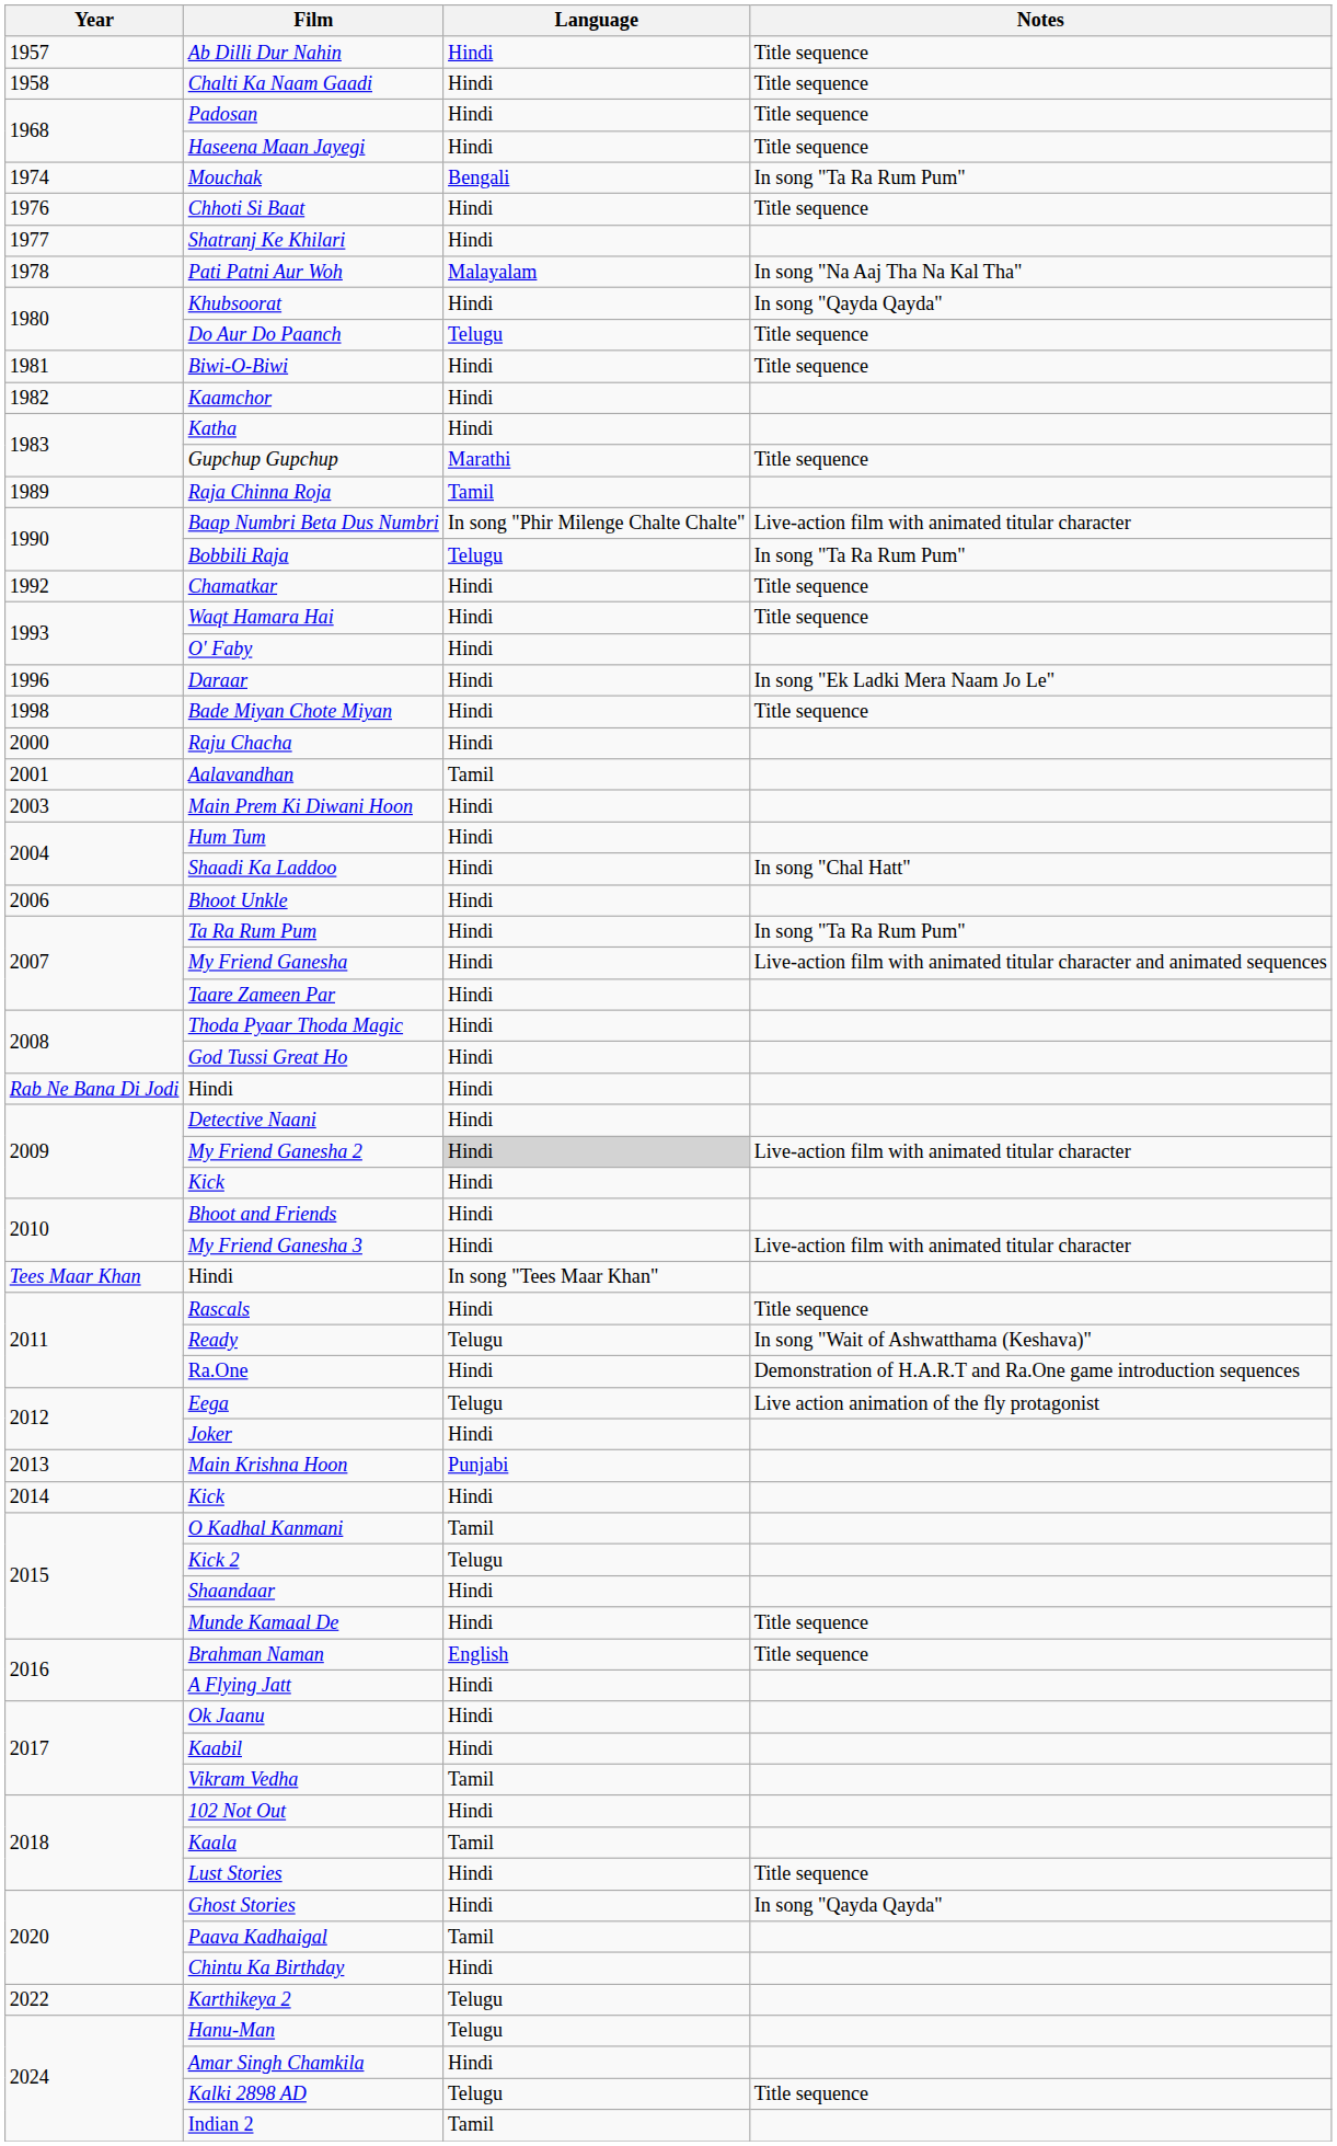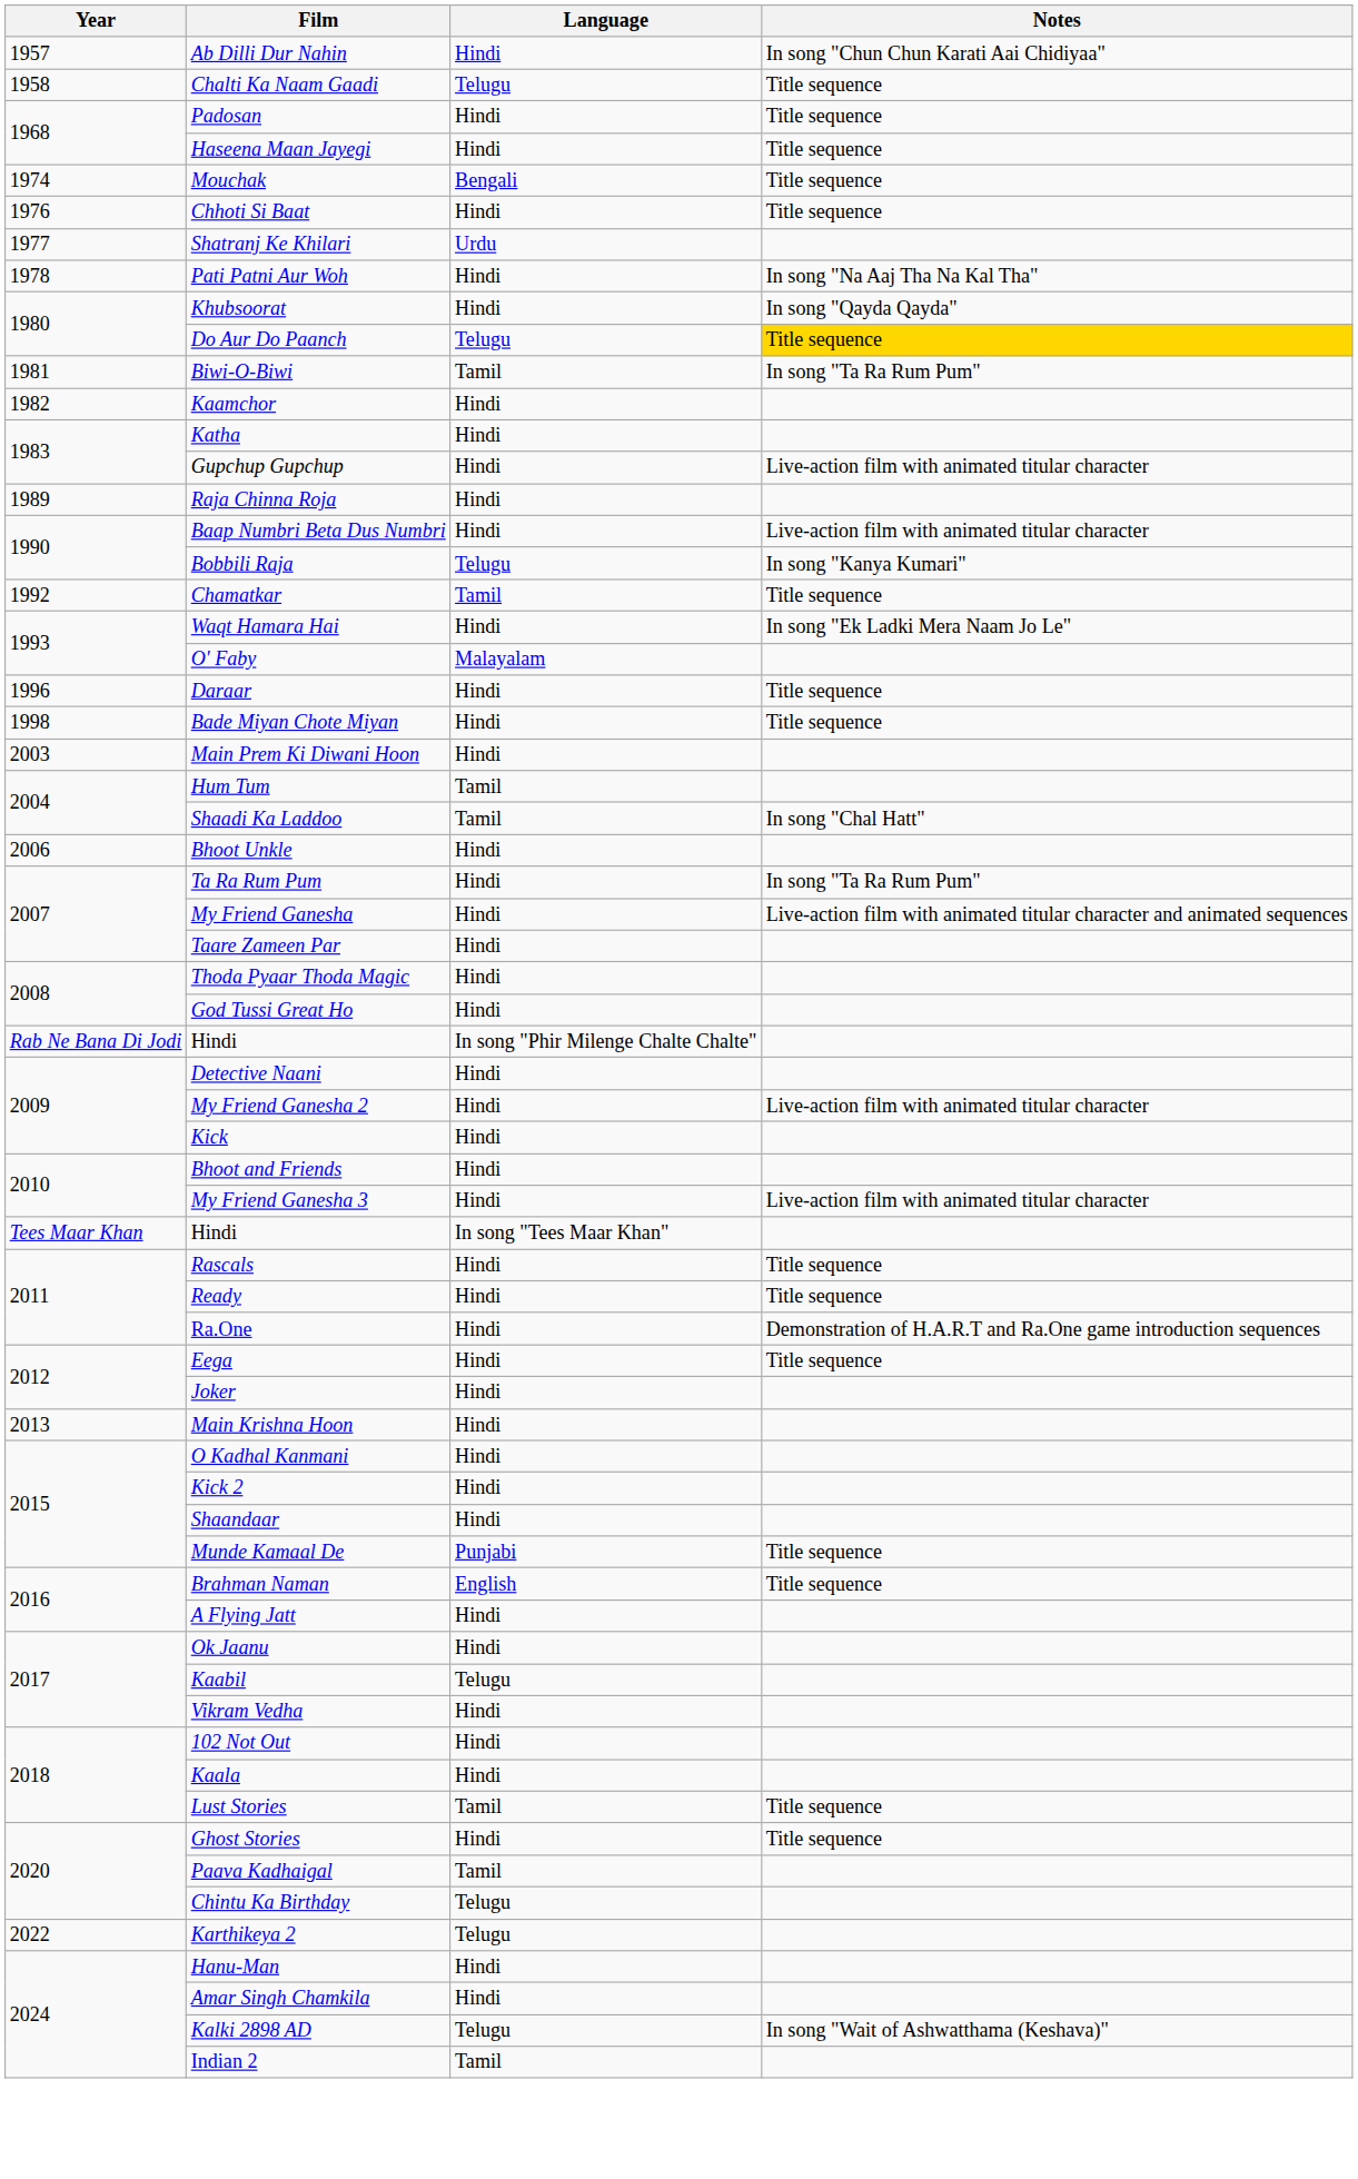Ab Dilli Dur Nahin | Notes: Title sequence -> In song "Chun Chun Karati Aai Chidiyaa"
Chalti Ka Naam Gaadi | Language: Hindi -> Telugu
Mouchak | Notes: In song "Ta Ra Rum Pum" -> Title sequence
Shatranj Ke Khilari | Language: Hindi -> Urdu
Pati Patni Aur Woh | Language: Malayalam -> Hindi
Do Aur Do Paanch | Notes: no background -> gold background
Biwi-O-Biwi | Language: Hindi -> Tamil
Biwi-O-Biwi | Notes: Title sequence -> In song "Ta Ra Rum Pum"
Gupchup Gupchup | Language: Marathi -> Hindi
Gupchup Gupchup | Notes: Title sequence -> Live-action film with animated titular character
Raja Chinna Roja | Language: Tamil -> Hindi
Baap Numbri Beta Dus Numbri | Language: In song "Phir Milenge Chalte Chalte" -> Hindi
Bobbili Raja | Notes: In song "Ta Ra Rum Pum" -> In song "Kanya Kumari"
Chamatkar | Language: Hindi -> Tamil
Waqt Hamara Hai | Notes: Title sequence -> In song "Ek Ladki Mera Naam Jo Le"
O' Faby | Language: Hindi -> Malayalam
Daraar | Notes: In song "Ek Ladki Mera Naam Jo Le" -> Title sequence
- row: 2000 | Raju Chacha | Hindi
- row: 2001 | Aalavandhan | Tamil
Hum Tum | Language: Hindi -> Tamil
Shaadi Ka Laddoo | Language: Hindi -> Tamil
Rab Ne Bana Di Jodi / Hindi | Language: Hindi -> In song "Phir Milenge Chalte Chalte"
My Friend Ganesha 2 | Language: lightgrey background -> no background
Ready | Language: Telugu -> Hindi
Ready | Notes: In song "Wait of Ashwatthama (Keshava)" -> Title sequence
Eega | Language: Telugu -> Hindi
Eega | Notes: Live action animation of the fly protagonist -> Title sequence
Main Krishna Hoon | Language: Punjabi -> Hindi
- row: 2014 | Kick | Hindi
O Kadhal Kanmani | Language: Tamil -> Hindi
Kick 2 | Language: Telugu -> Hindi
Munde Kamaal De | Language: Hindi -> Punjabi
Kaabil | Language: Hindi -> Telugu
Vikram Vedha | Language: Tamil -> Hindi
Kaala | Language: Tamil -> Hindi
Lust Stories | Language: Hindi -> Tamil
Ghost Stories | Notes: In song "Qayda Qayda" -> Title sequence
Chintu Ka Birthday | Language: Hindi -> Telugu
Hanu-Man | Language: Telugu -> Hindi
Kalki 2898 AD | Notes: Title sequence -> In song "Wait of Ashwatthama (Keshava)"
